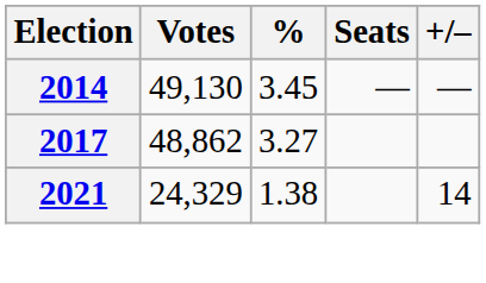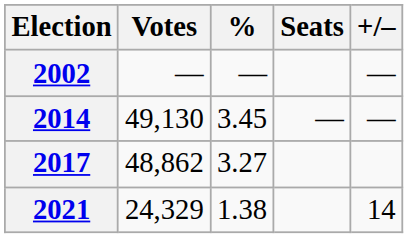+ row: 2002 | — | — | —
